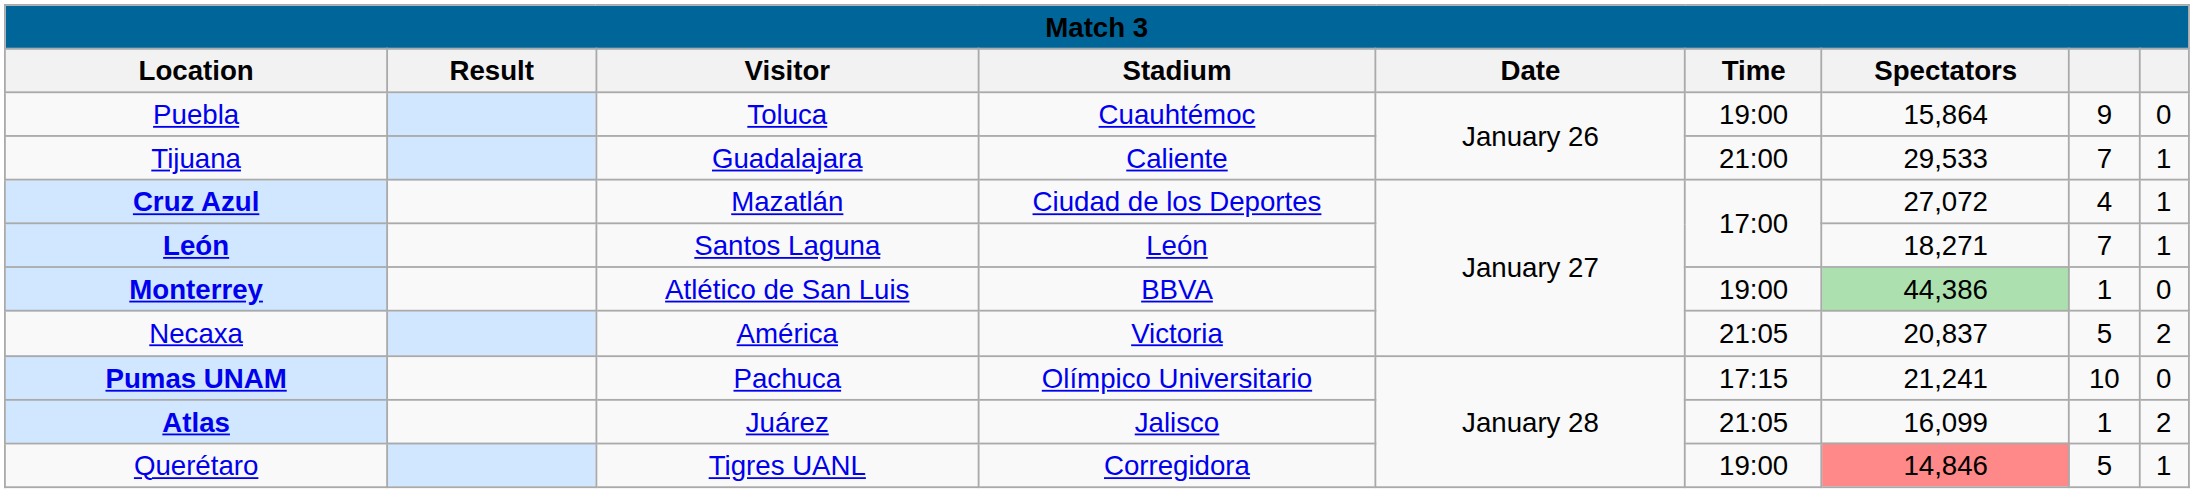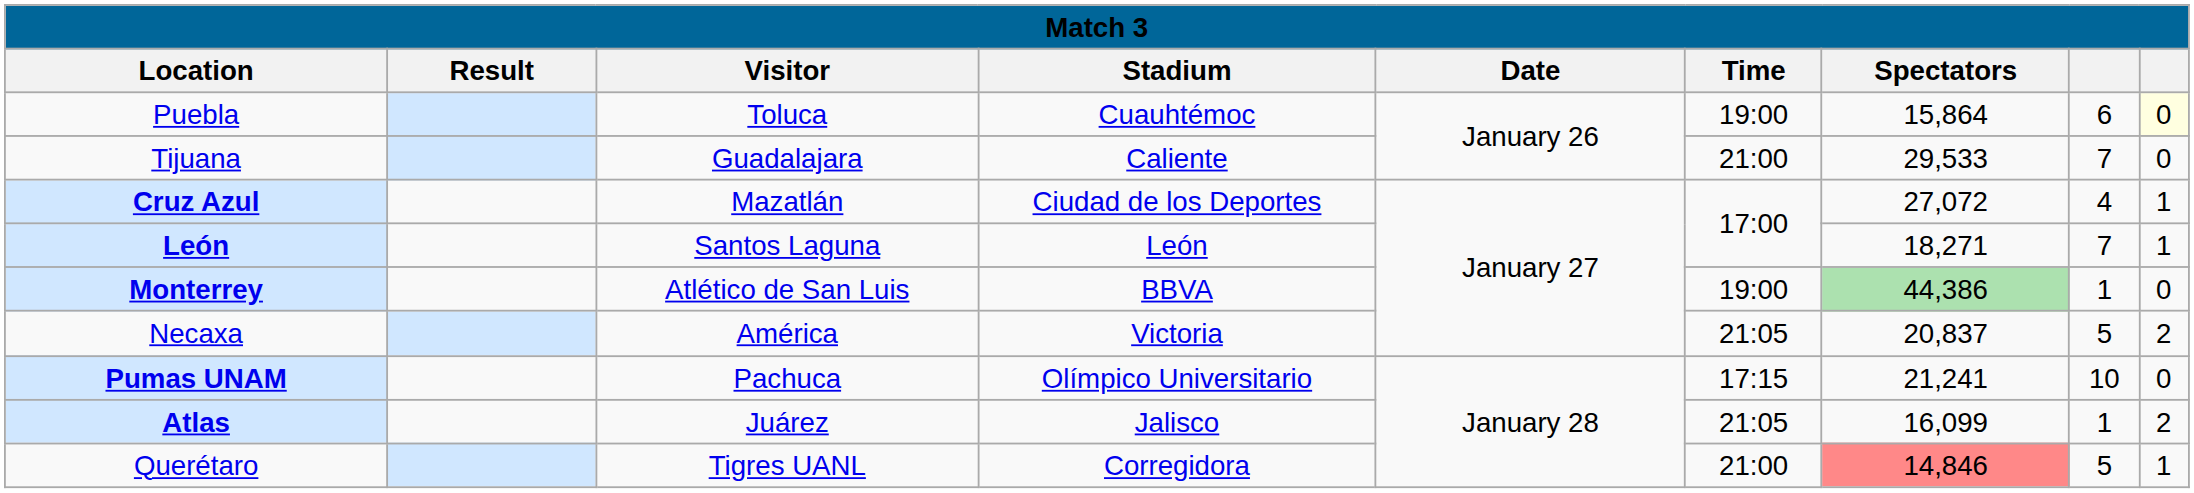Puebla | column 8: 9 -> 6
Puebla | column 9: no background -> lightyellow background
Tijuana | column 9: 1 -> 0
Querétaro | Time: 19:00 -> 21:00
